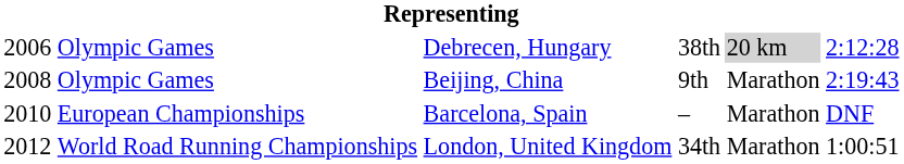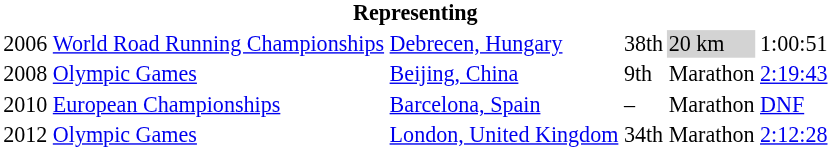Debrecen, Hungary | column 2: Olympic Games -> World Road Running Championships
Debrecen, Hungary | column 6: 2:12:28 -> 1:00:51
London, United Kingdom | column 2: World Road Running Championships -> Olympic Games
London, United Kingdom | column 6: 1:00:51 -> 2:12:28
